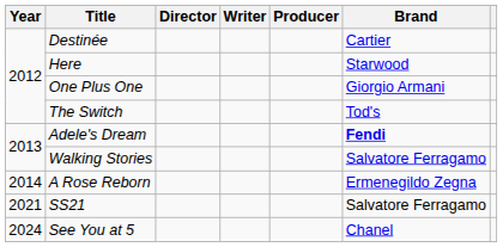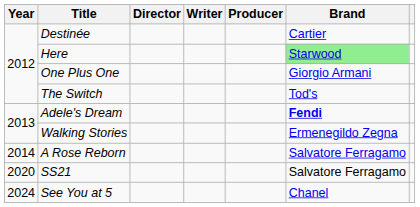Here | Brand: no background -> lightgreen background
Walking Stories | Brand: Salvatore Ferragamo -> Ermenegildo Zegna
A Rose Reborn | Brand: Ermenegildo Zegna -> Salvatore Ferragamo
SS21 | Year: 2021 -> 2020
